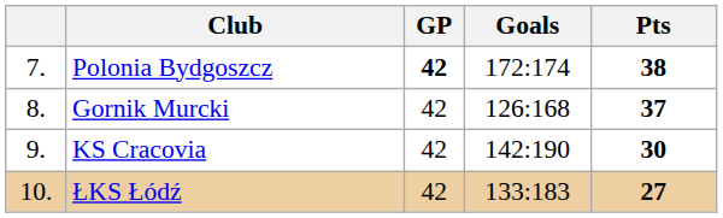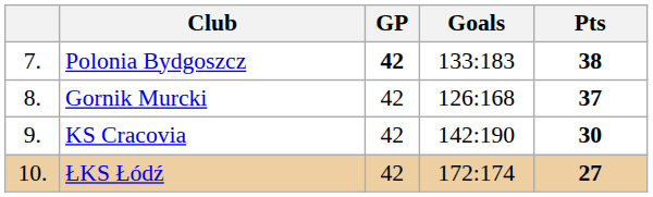Polonia Bydgoszcz | Goals: 172:174 -> 133:183
ŁKS Łódź | Goals: 133:183 -> 172:174
